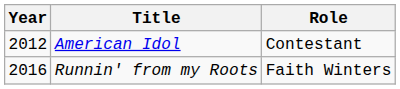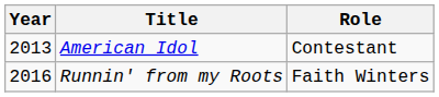American Idol | Year: 2012 -> 2013
